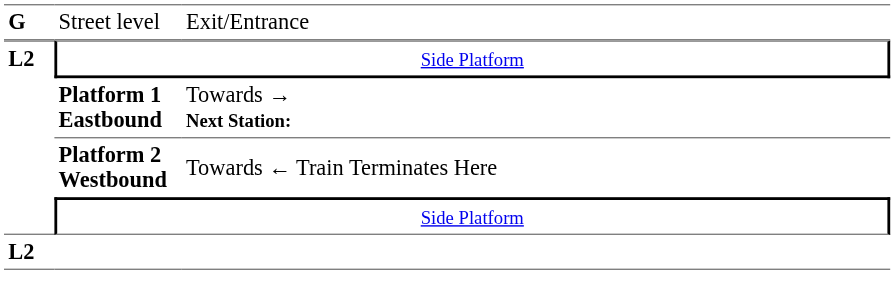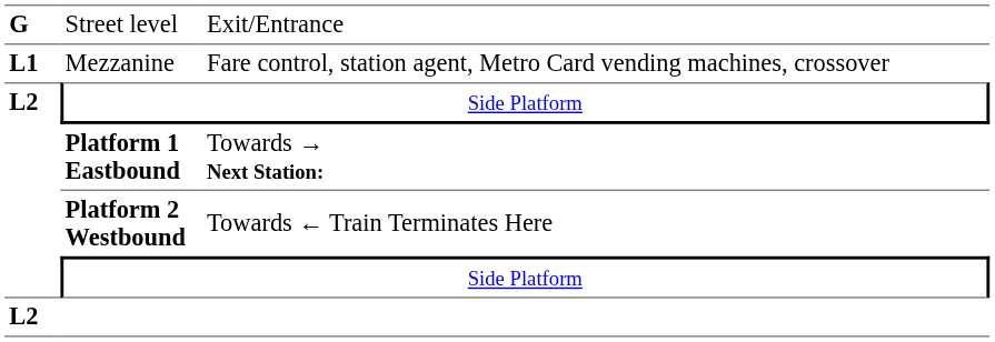+ row: L1 | Mezzanine | Fare control, station agent, Metro Card vending machines, crossover
